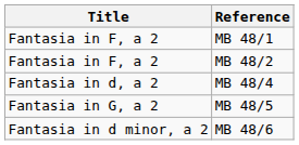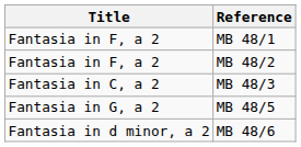+ row: Fantasia in C, a 2 | MB 48/3
- row: Fantasia in d, a 2 | MB 48/4
